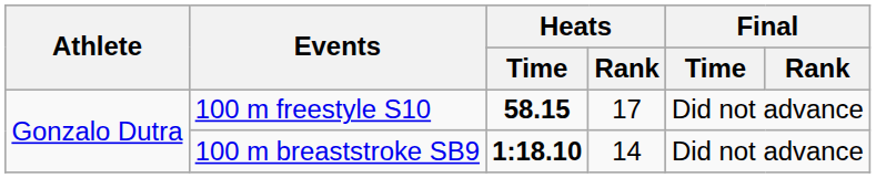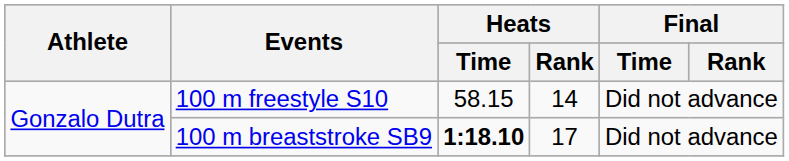100 m freestyle S10 | Heats / Time: bold -> normal
100 m freestyle S10 | Heats / Rank: 17 -> 14
100 m breaststroke SB9 | Heats / Rank: 14 -> 17
